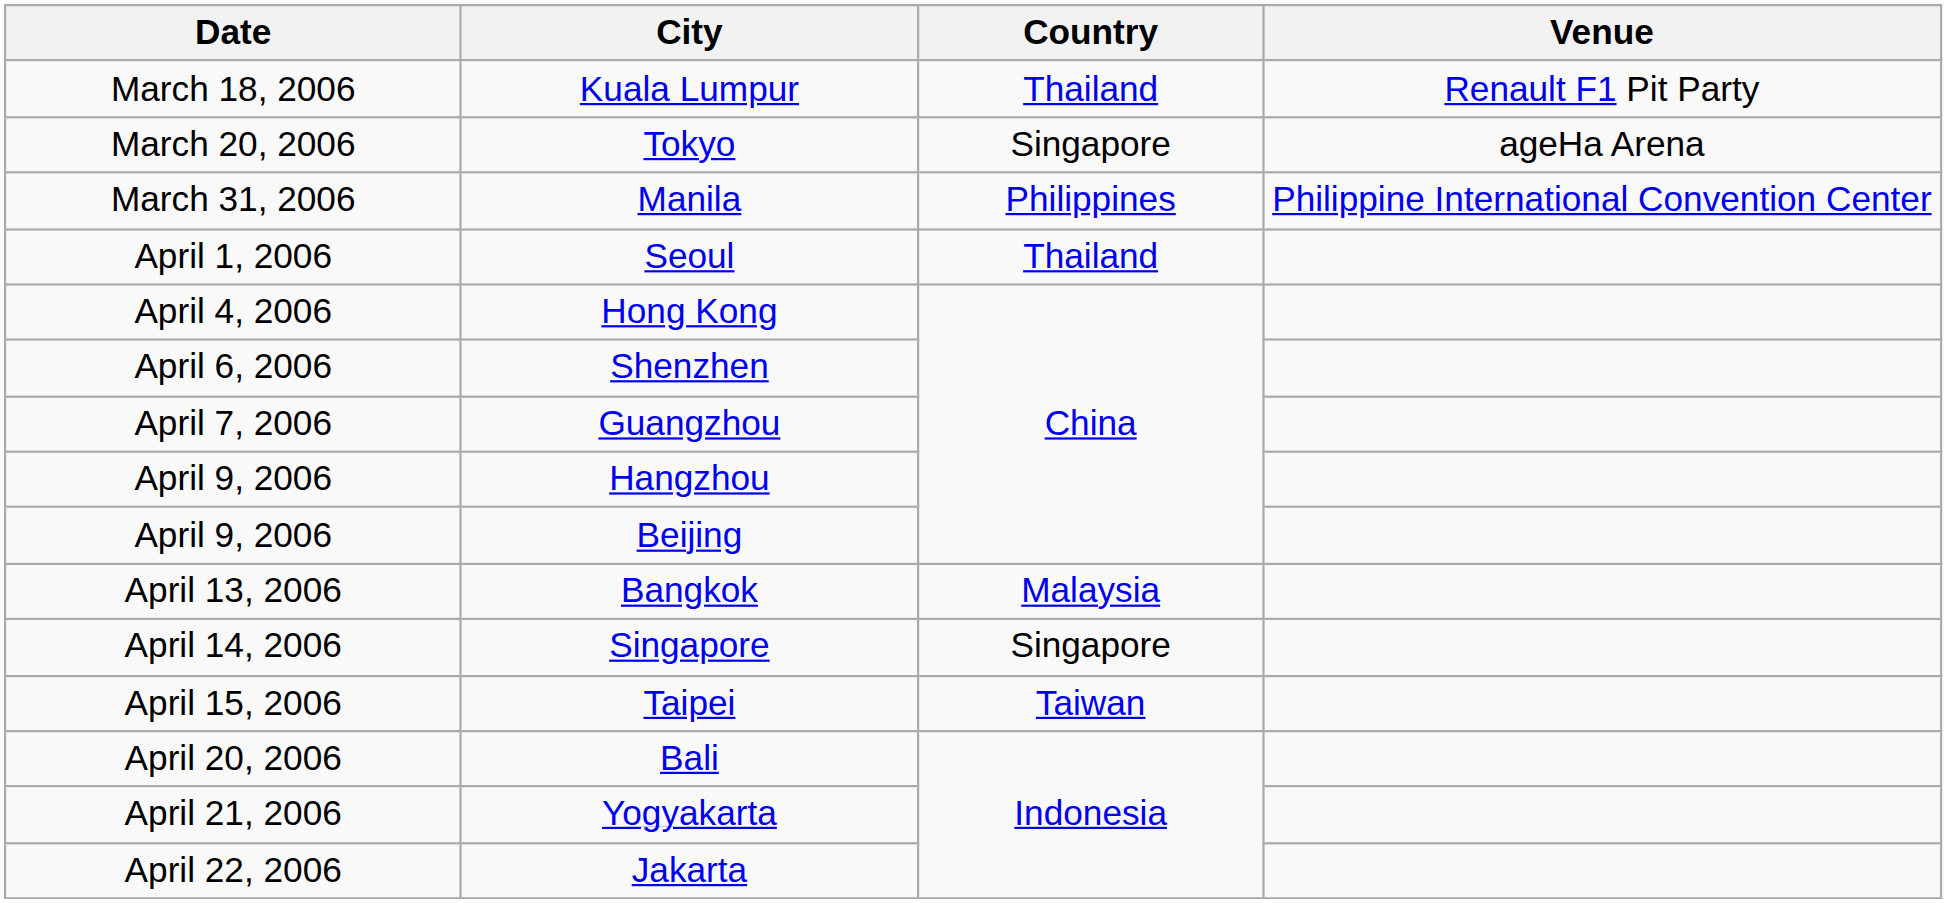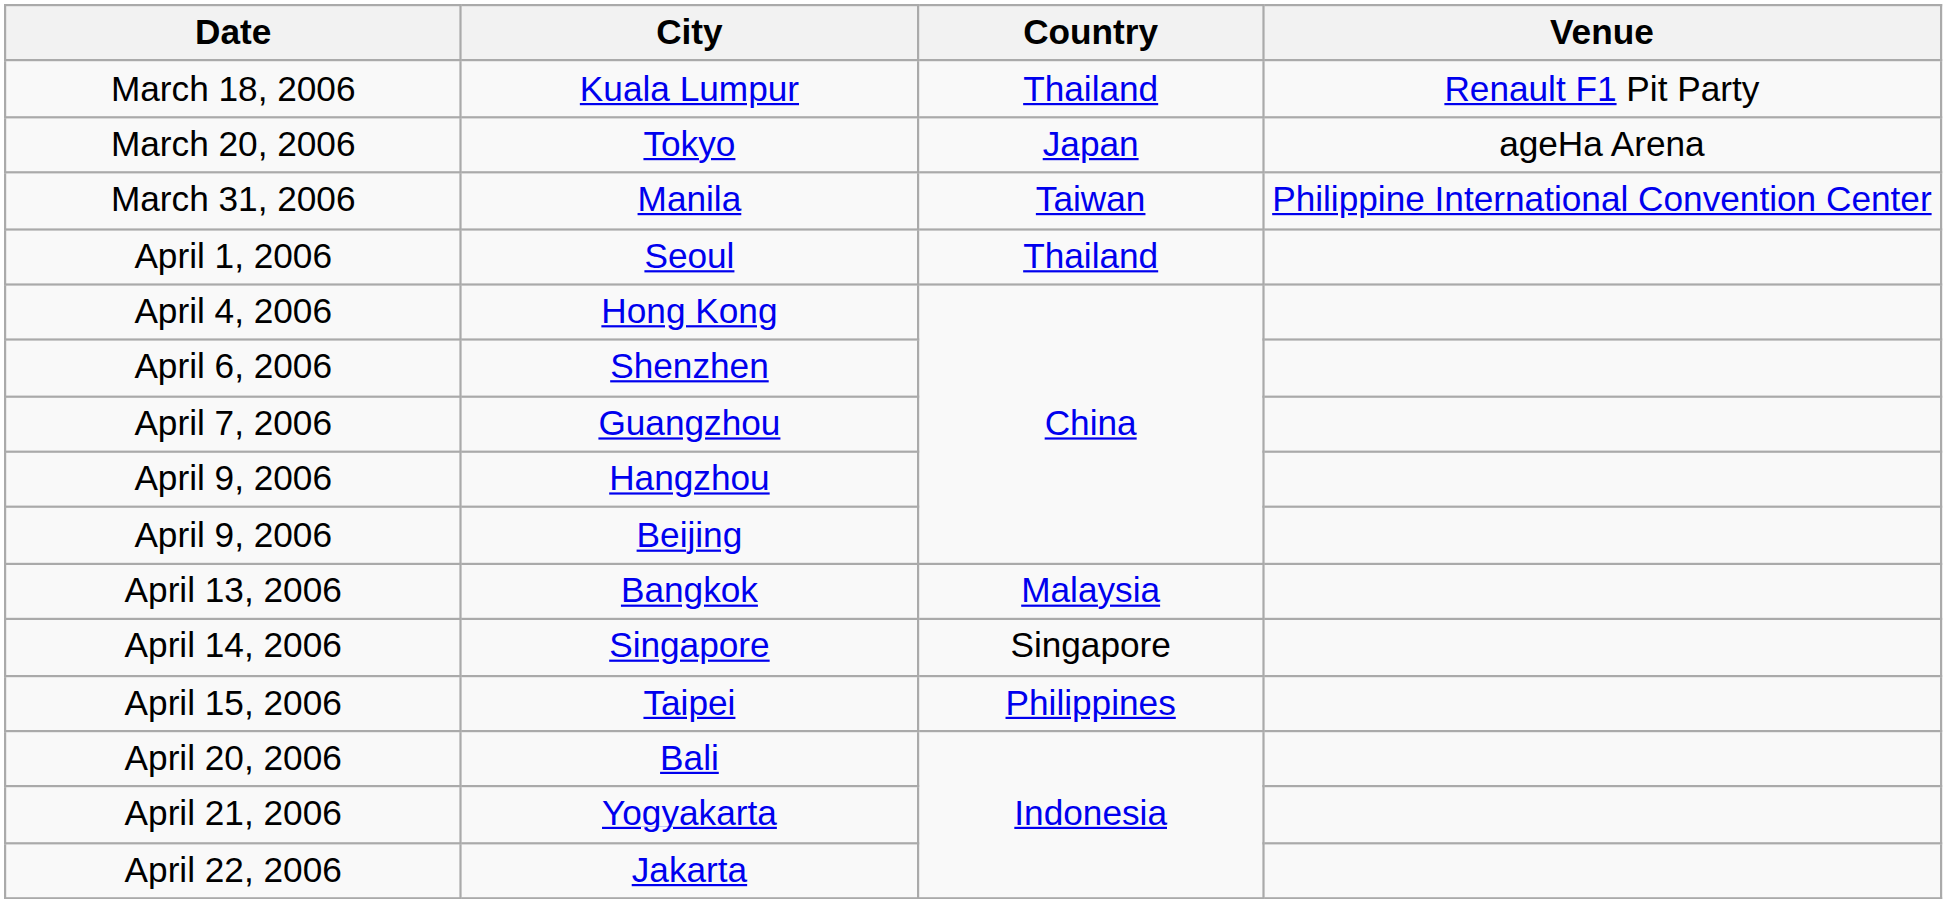Tokyo | Country: Singapore -> Japan
Manila | Country: Philippines -> Taiwan
Taipei | Country: Taiwan -> Philippines
